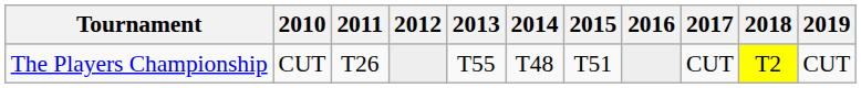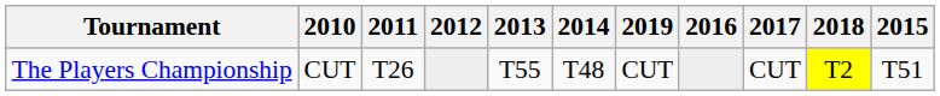columns swapped: 2015 <-> 2019
